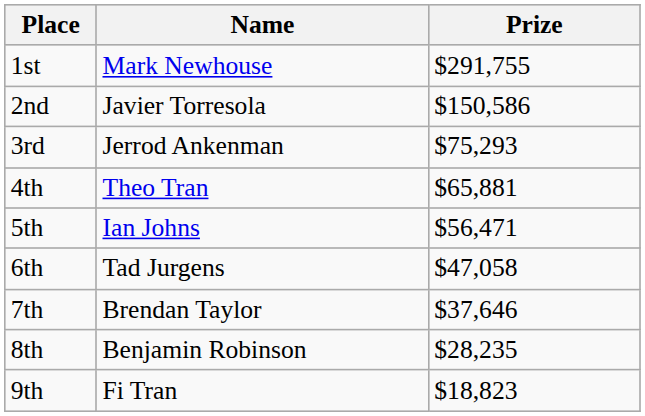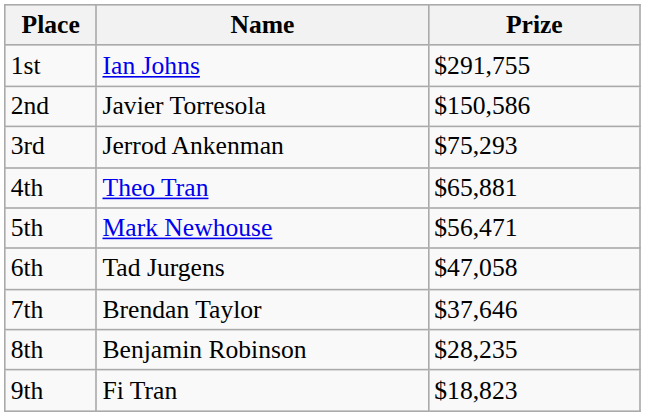1st | Name: Mark Newhouse -> Ian Johns
5th | Name: Ian Johns -> Mark Newhouse
